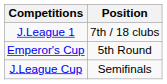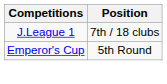- row: J.League Cup | Semifinals
